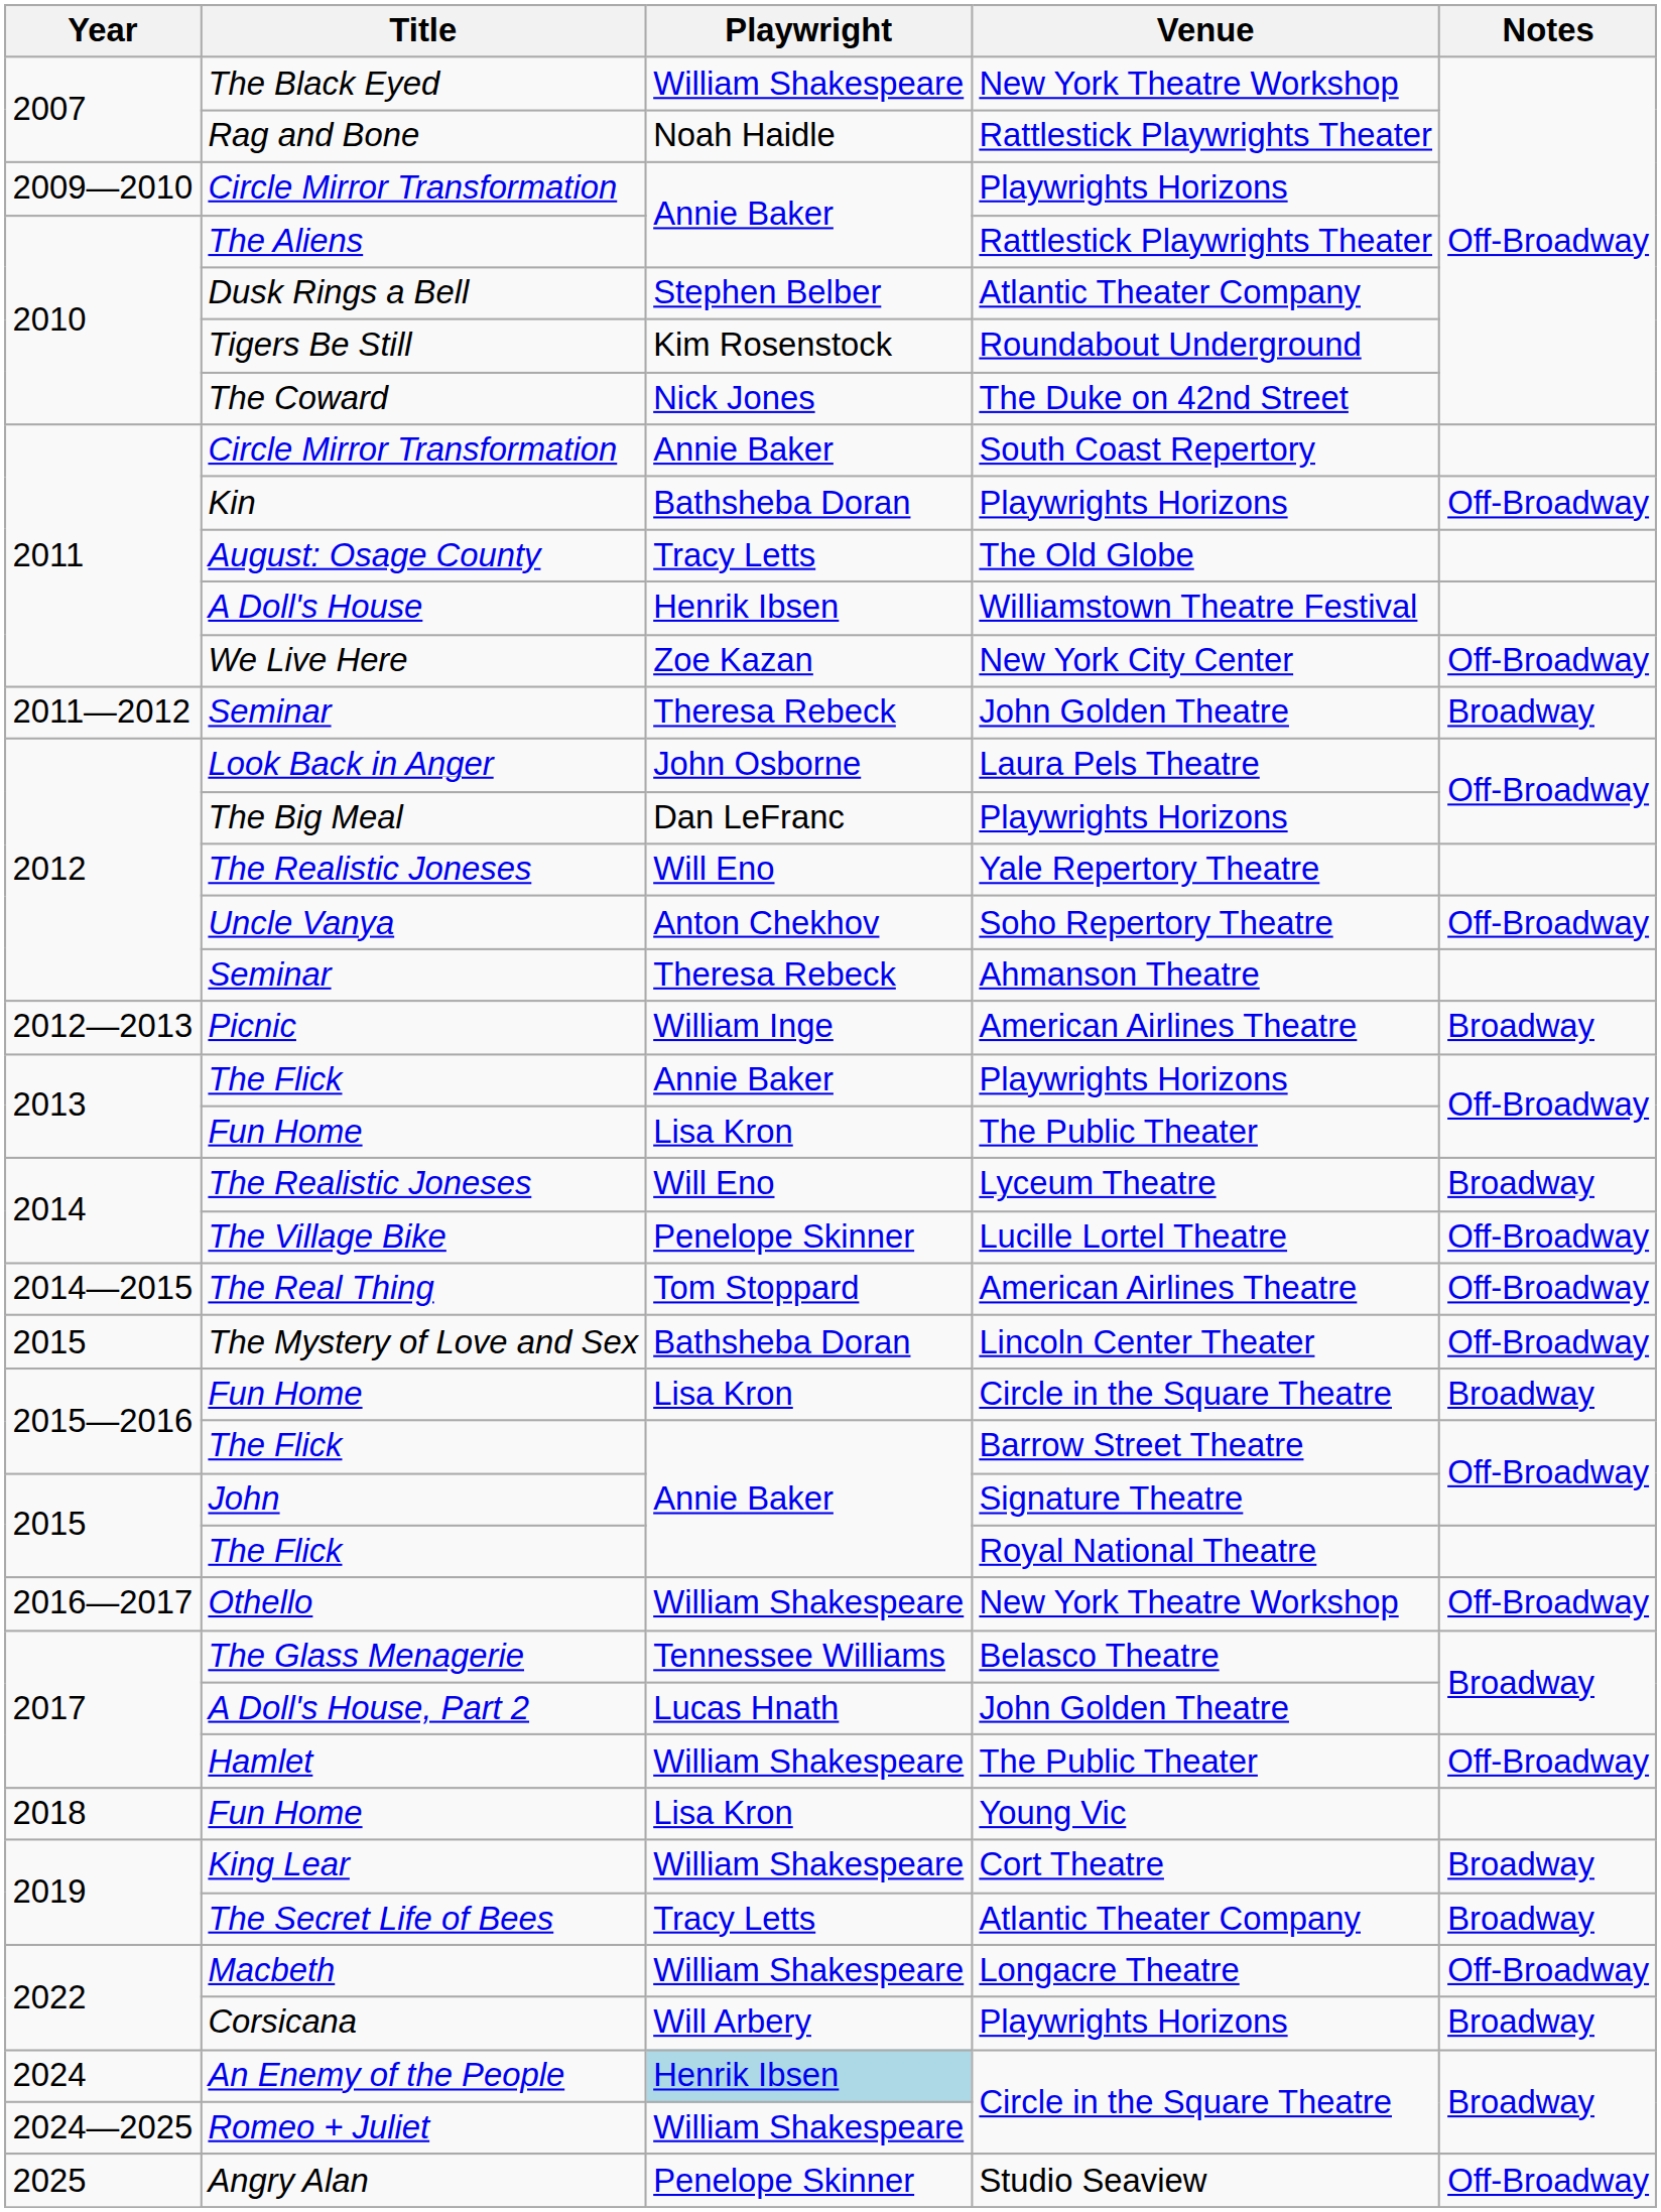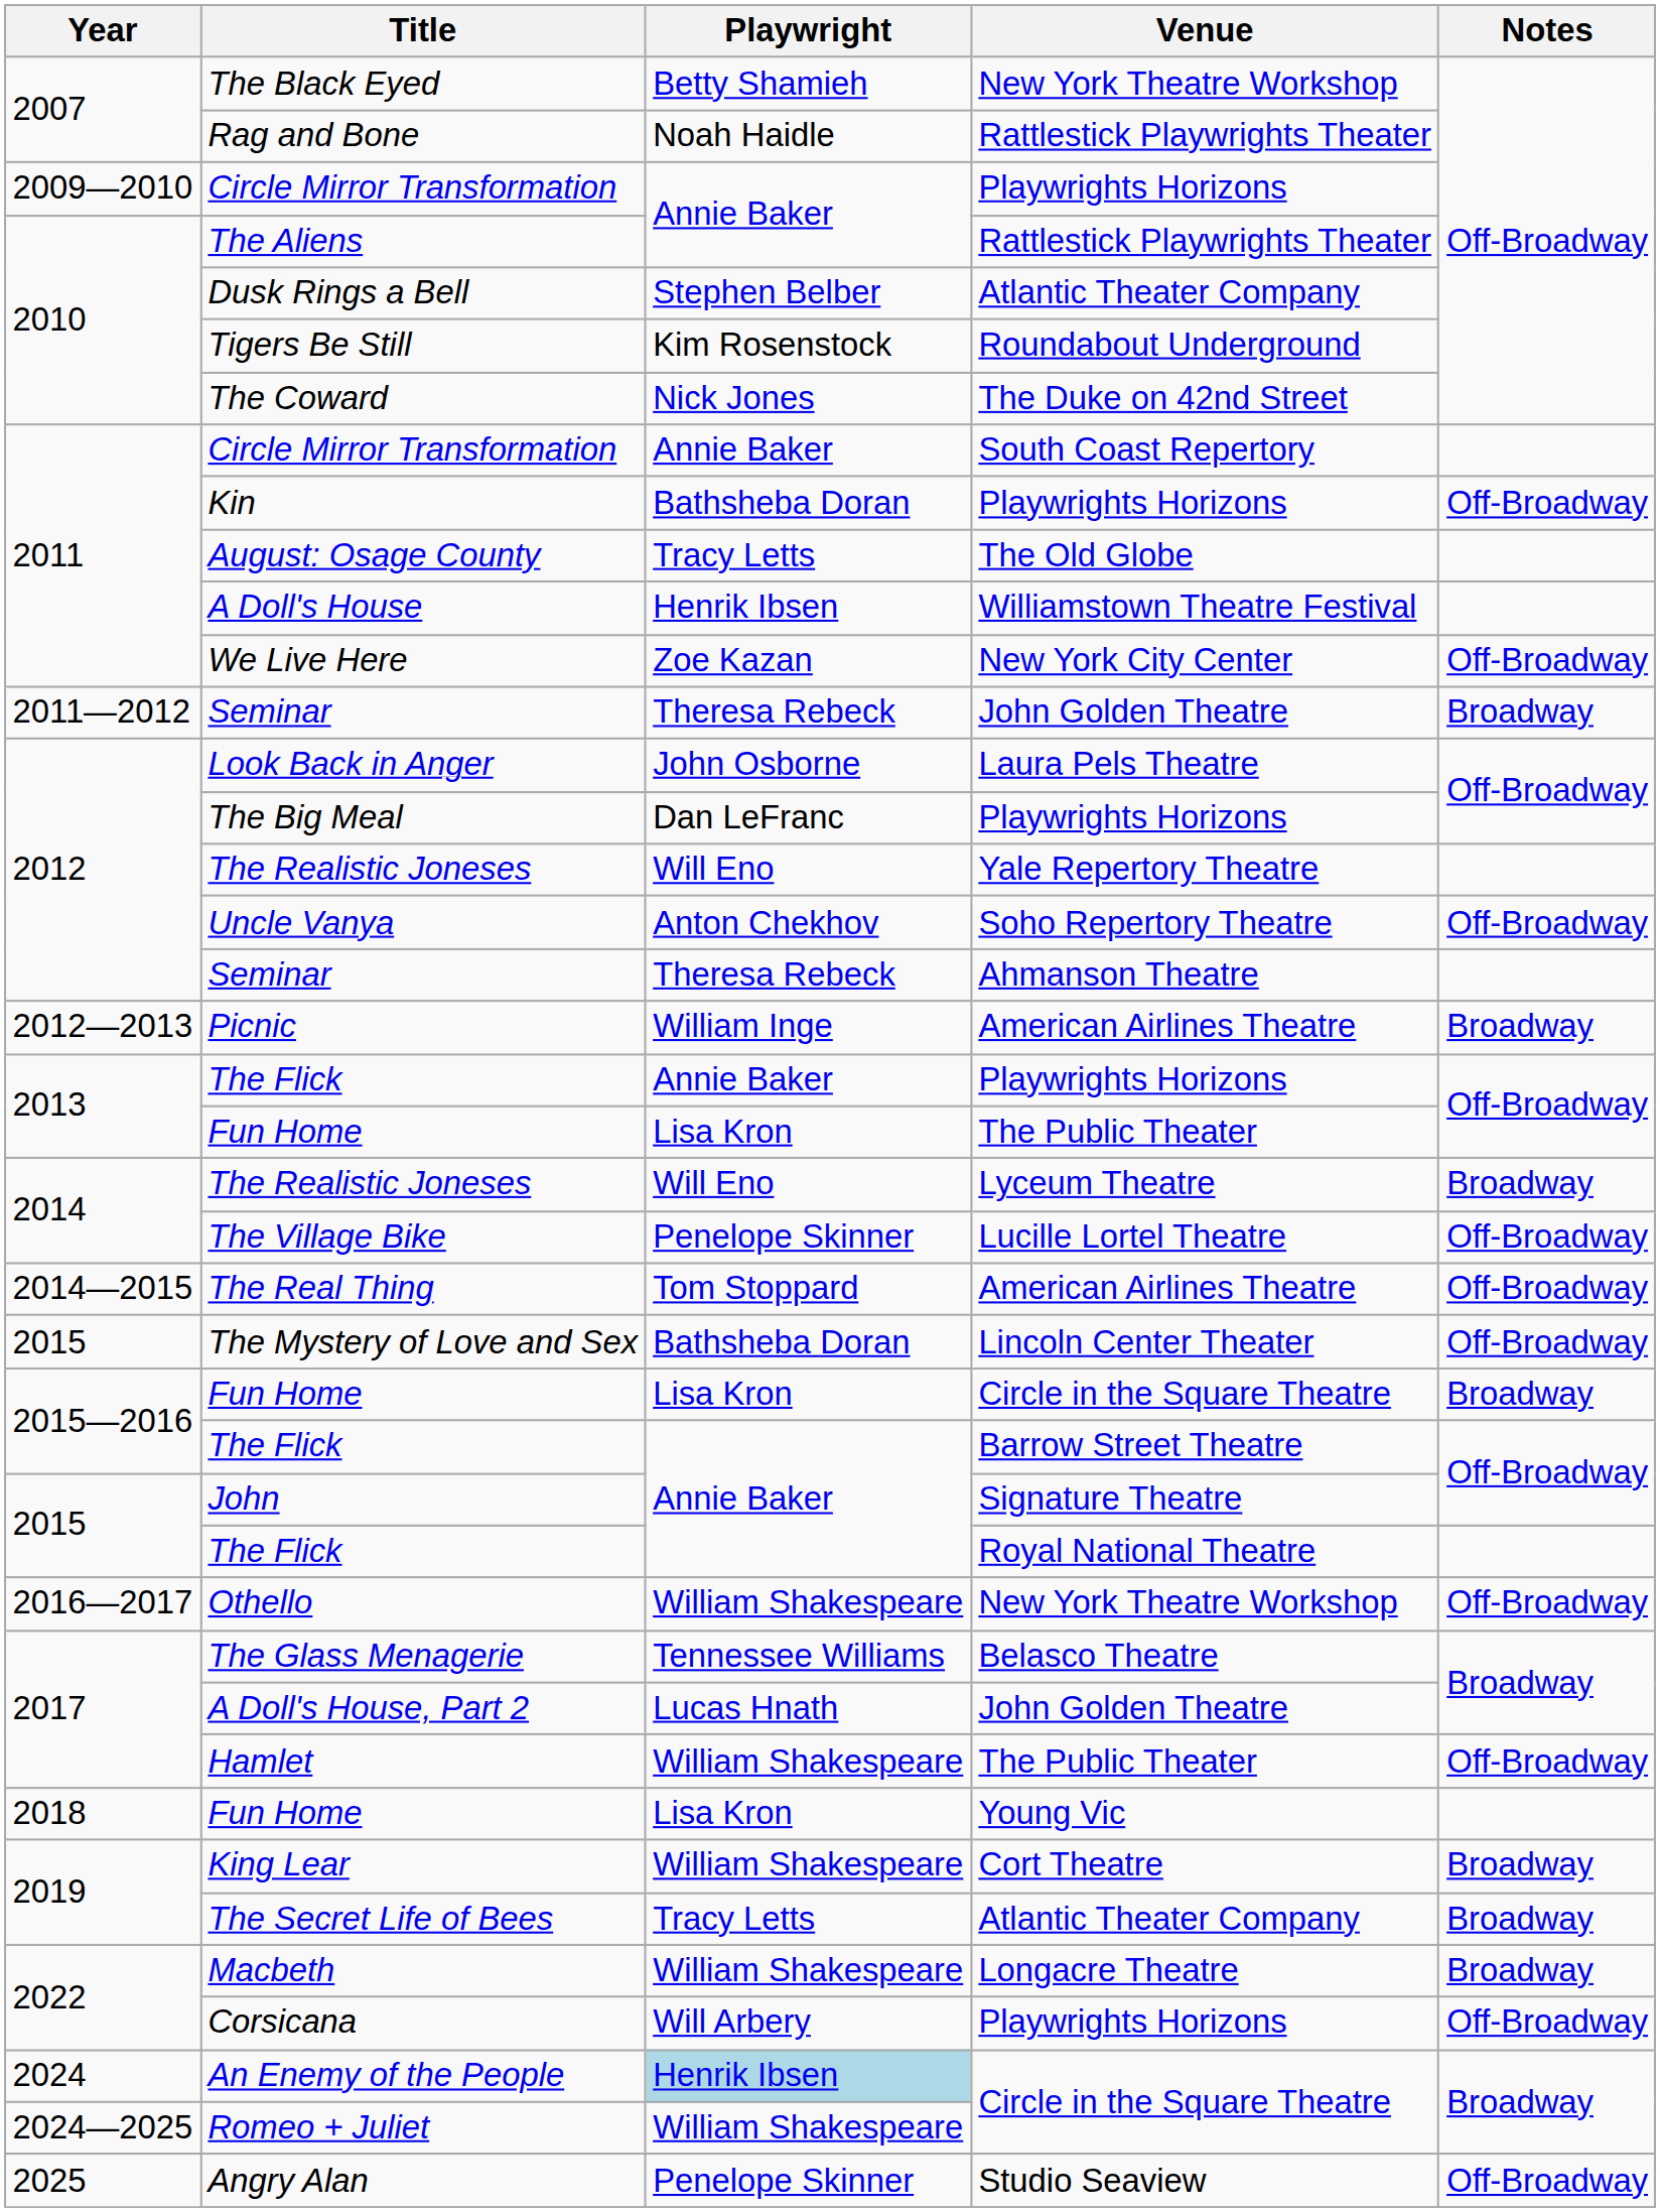The Black Eyed | Playwright: William Shakespeare -> Betty Shamieh
Macbeth | Notes: Off-Broadway -> Broadway
Corsicana | Notes: Broadway -> Off-Broadway
